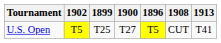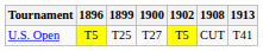columns swapped: 1896 <-> 1902
